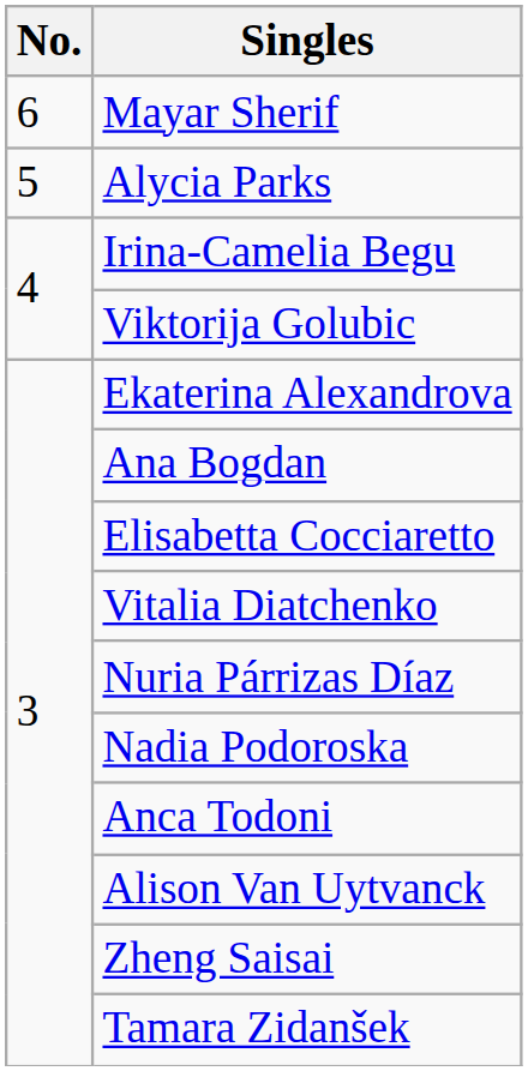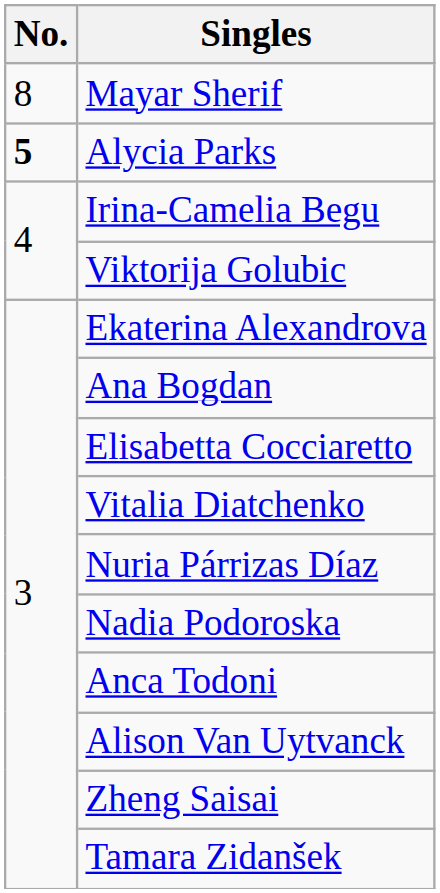Mayar Sherif | No.: 6 -> 8
Alycia Parks | No.: normal -> bold
